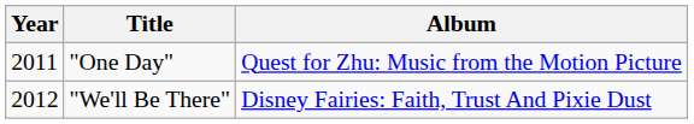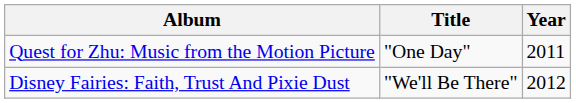columns swapped: Year <-> Album
